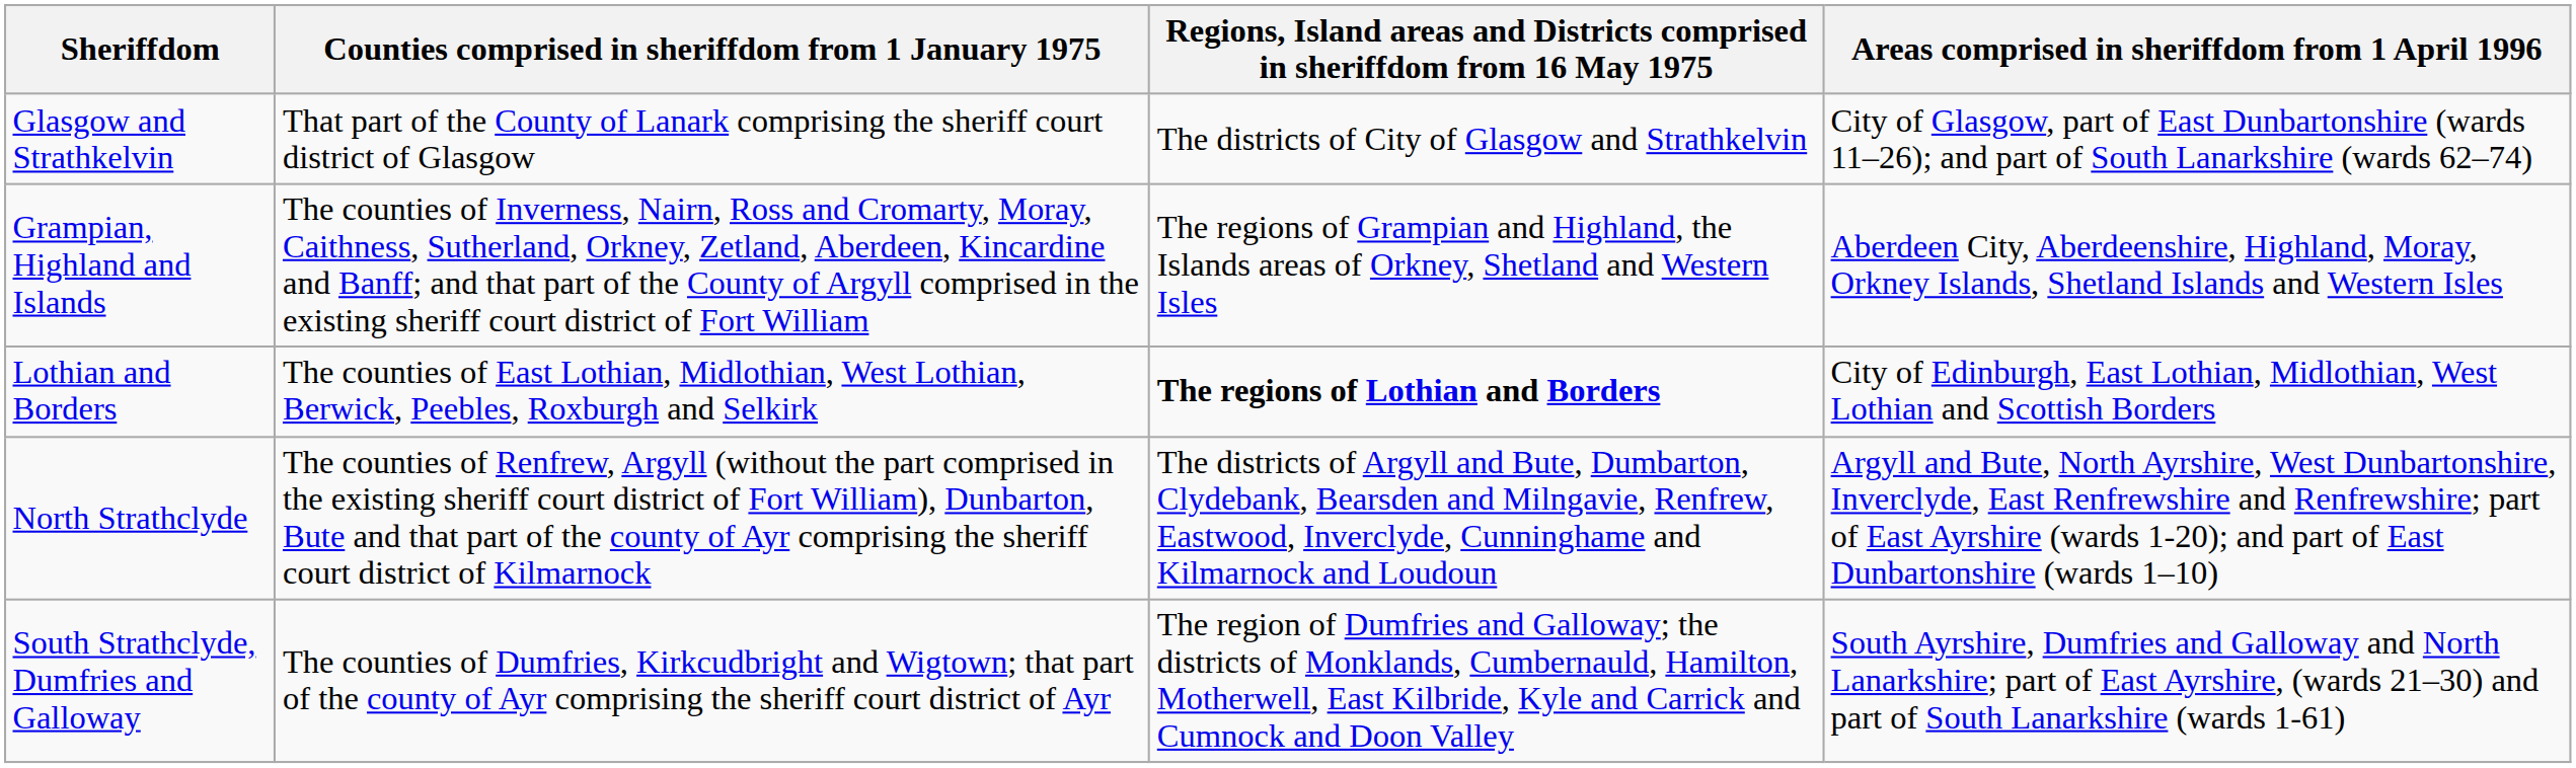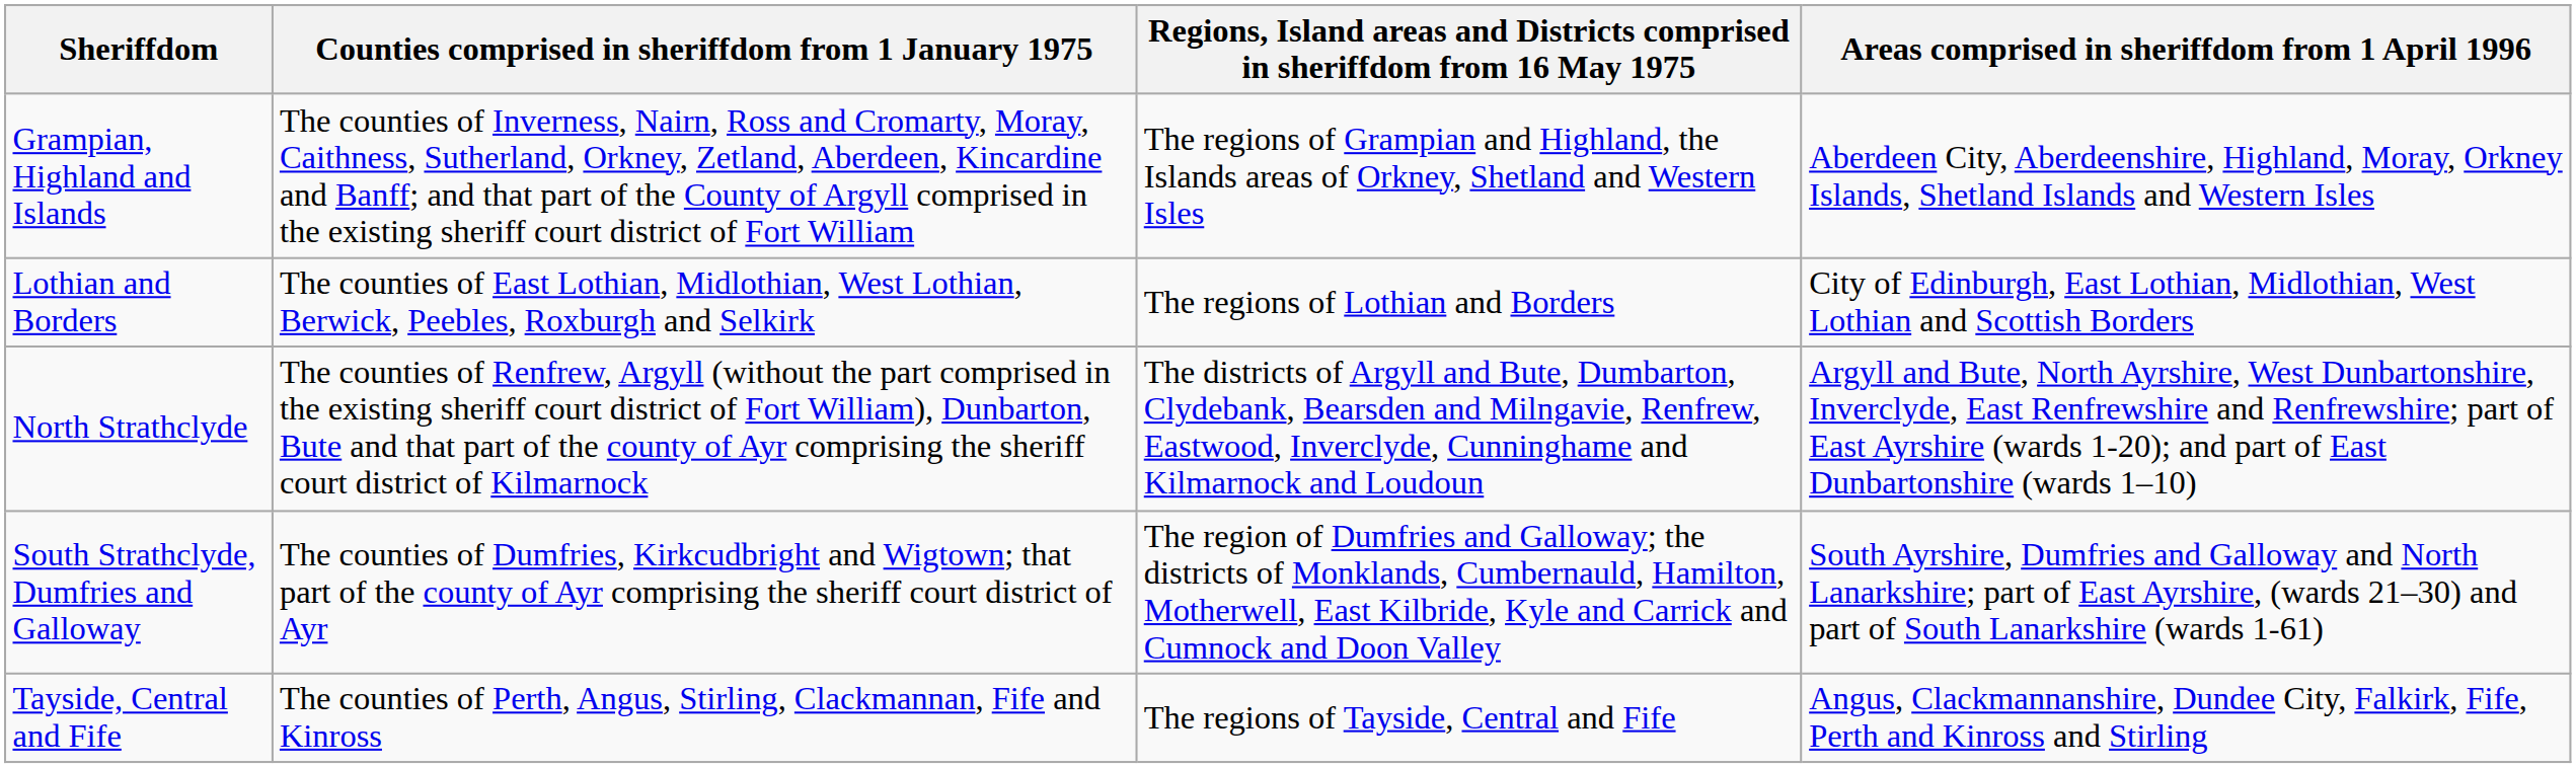- row: Glasgow and Strathkelvin | That part of the County of Lanark comprising the sheriff court district of Glasgow | The districts of City of Glasgow and Strathkelvin | City of Glasgow, part of East Dunbartonshire (wards 11–26); and part of South Lanarkshire (wards 62–74)
Lothian and Borders | column 3: bold -> normal
+ row: Tayside, Central and Fife | The counties of Perth, Angus, Stirling, Clackmannan, Fife and Kinross | The regions of Tayside, Central and Fife | Angus, Clackmannanshire, Dundee City, Falkirk, Fife, Perth and Kinross and Stirling
